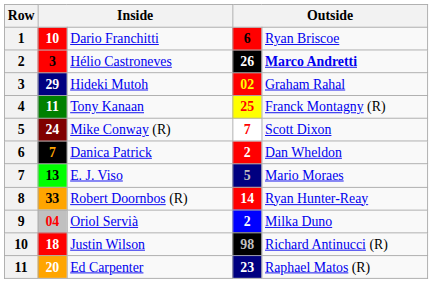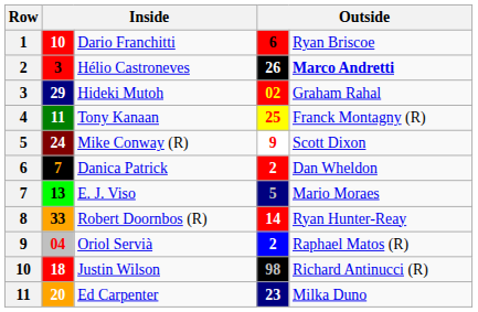Mike Conway (R) | column 4: 7 -> 9
Oriol Servià | column 5: Milka Duno -> Raphael Matos (R)
Ed Carpenter | column 5: Raphael Matos (R) -> Milka Duno
